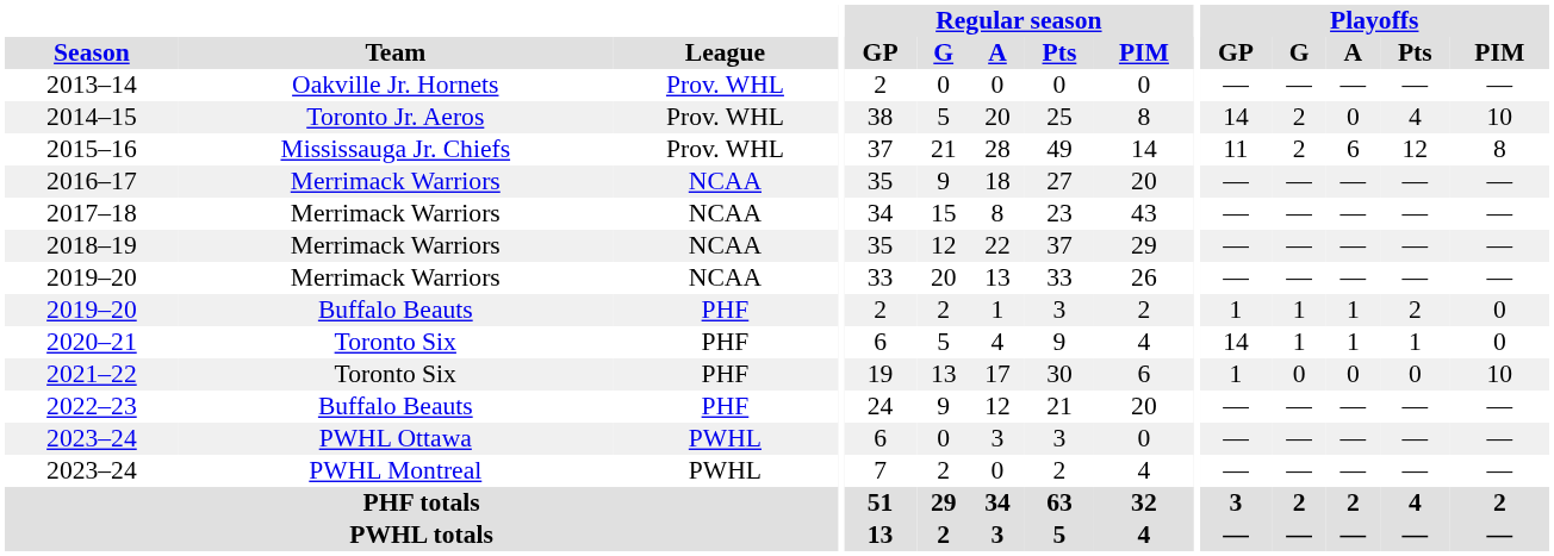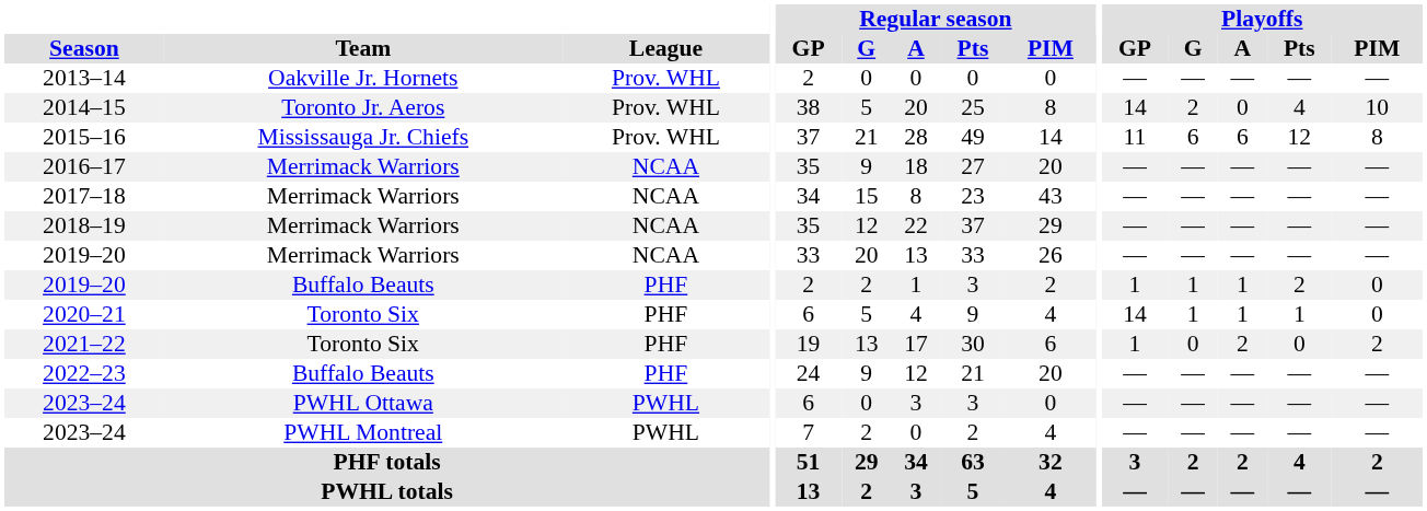2015–16 | Playoffs / G: 2 -> 6
2021–22 | Playoffs / A: 0 -> 2
2021–22 | Playoffs / PIM: 10 -> 2
